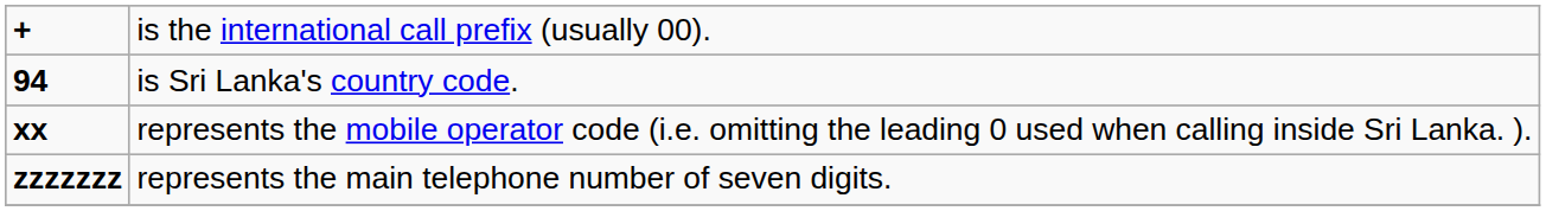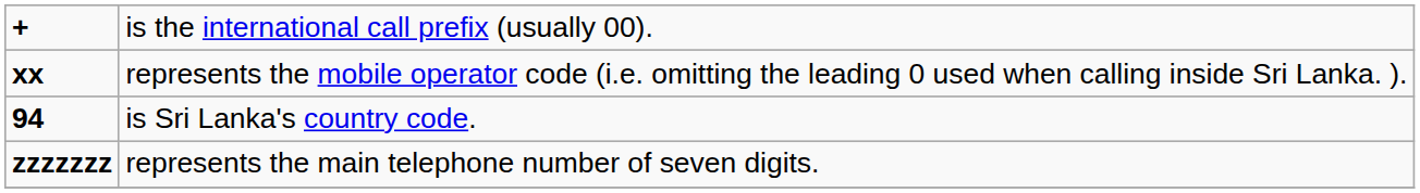rows swapped: 94 <-> xx
